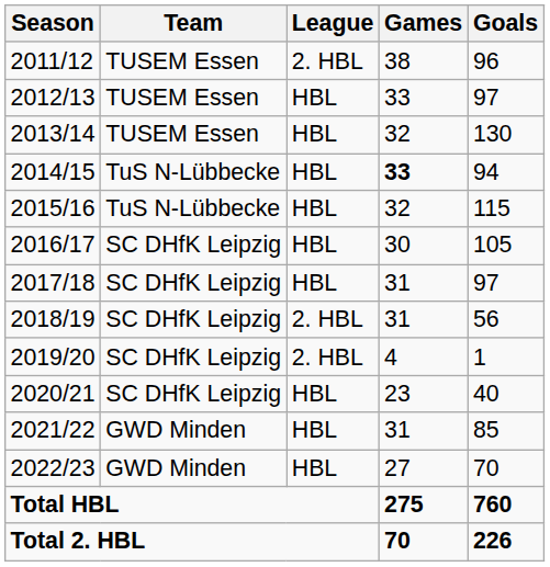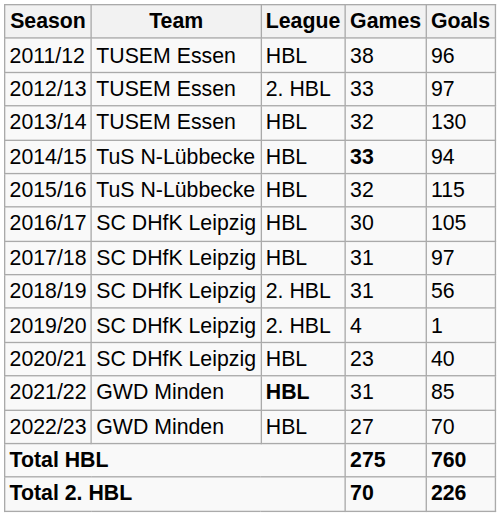2011/12 | League: 2. HBL -> HBL
2012/13 | League: HBL -> 2. HBL
2021/22 | League: normal -> bold
